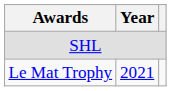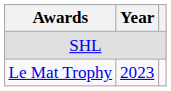Le Mat Trophy | Year: 2021 -> 2023
